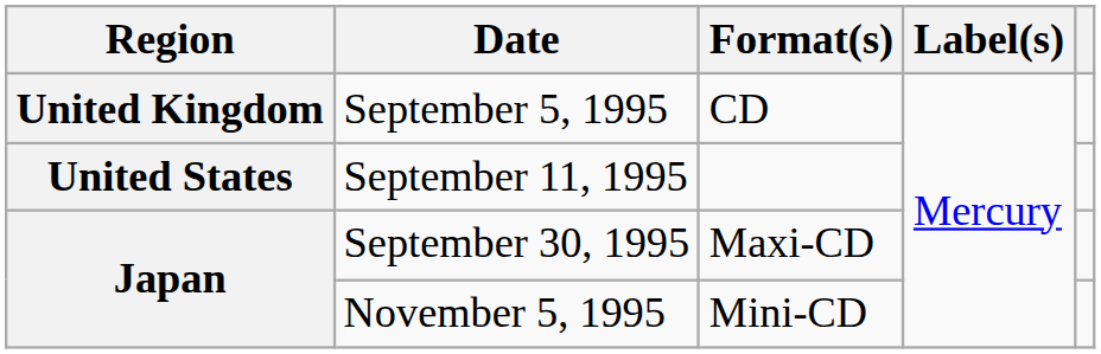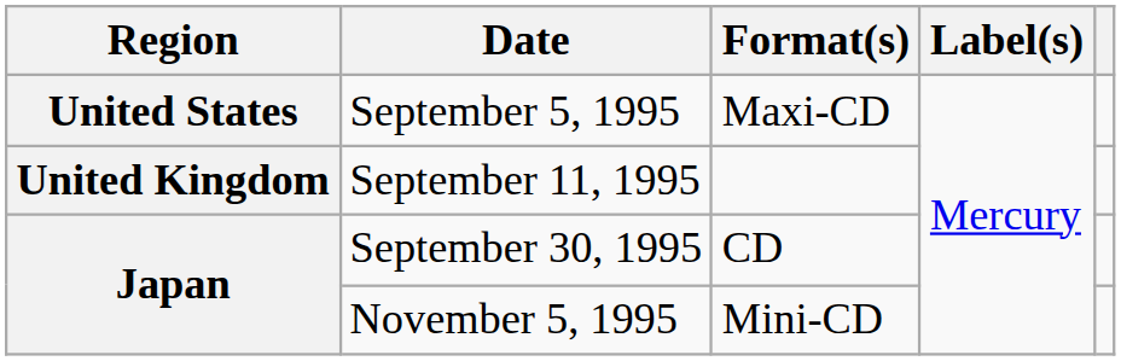September 5, 1995 | Region: United Kingdom -> United States
September 5, 1995 | Format(s): CD -> Maxi-CD
September 11, 1995 | Region: United States -> United Kingdom
September 30, 1995 | Format(s): Maxi-CD -> CD
